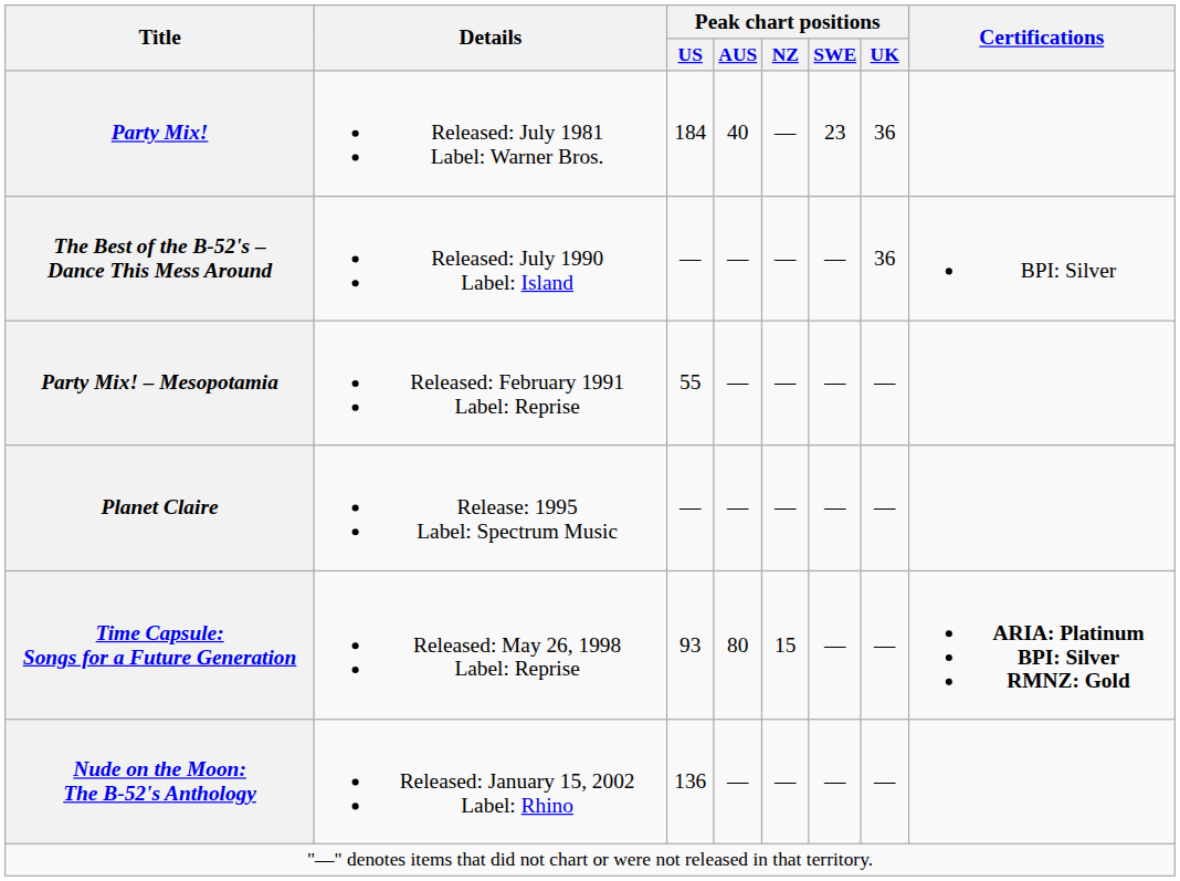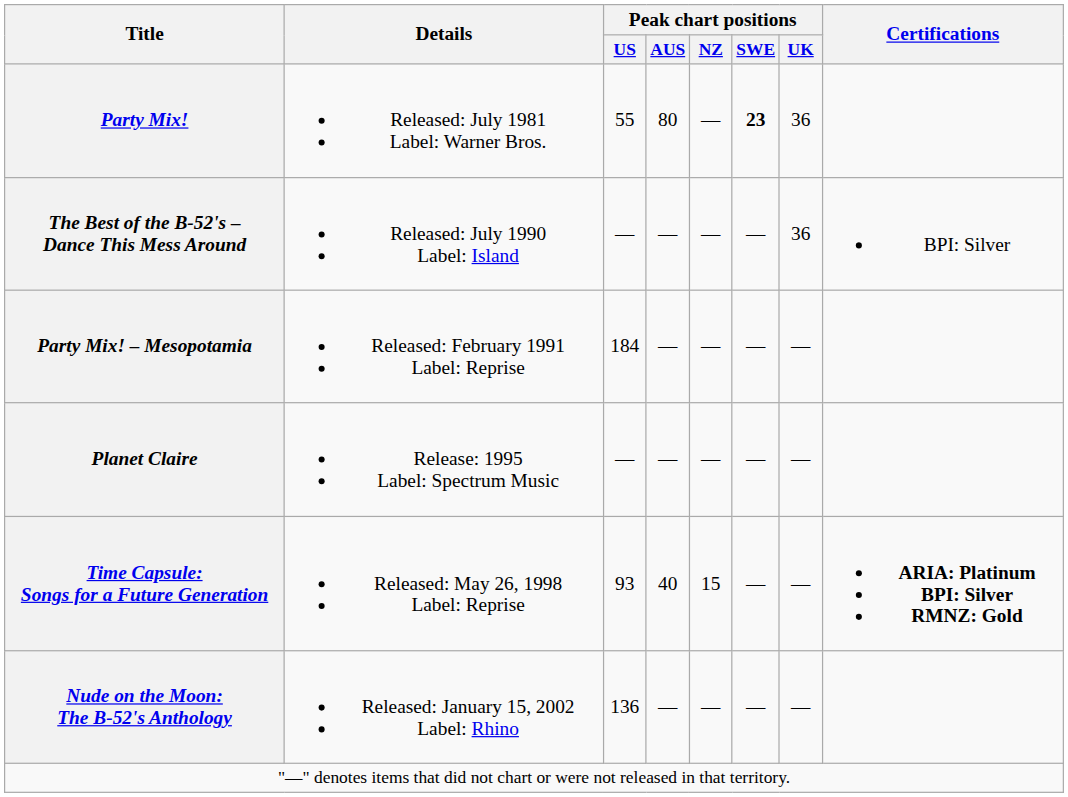Party Mix! | Peak chart positions / US: 184 -> 55
Party Mix! | Peak chart positions / AUS: 40 -> 80
Party Mix! | Peak chart positions / SWE: normal -> bold
Party Mix! – Mesopotamia | Peak chart positions / US: 55 -> 184
Time Capsule: Songs for a Future Generation | Peak chart positions / AUS: 80 -> 40
